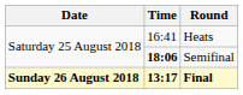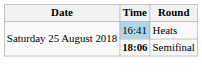Heats | Time: no background -> lightblue background
- row: Sunday 26 August 2018 | 13:17 | Final
